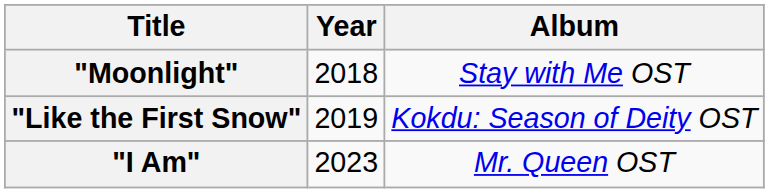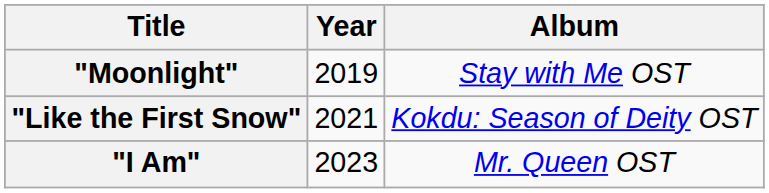"Moonlight" | Year: 2018 -> 2019
"Like the First Snow" | Year: 2019 -> 2021
